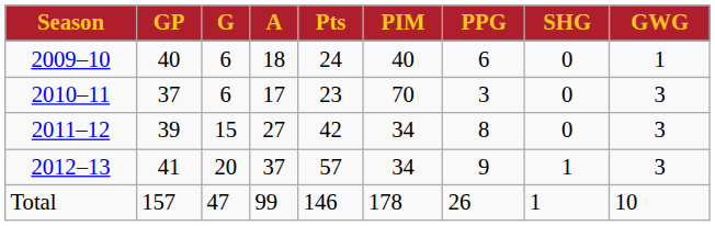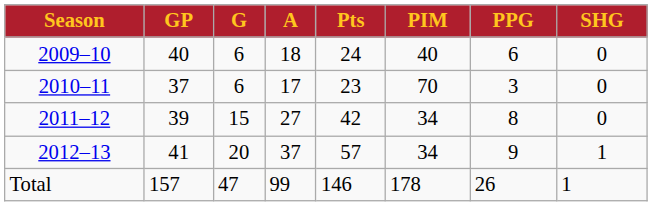- column: GWG | 1 | 3 | 3 | 3 | 10
